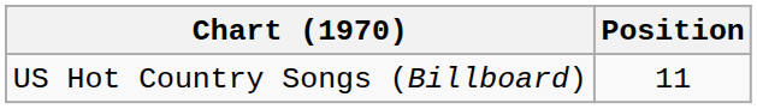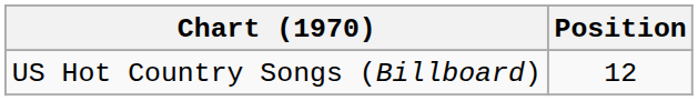US Hot Country Songs (Billboard) | Position: 11 -> 12
